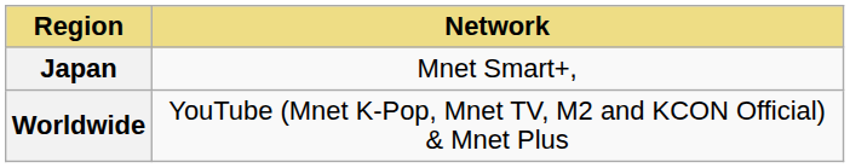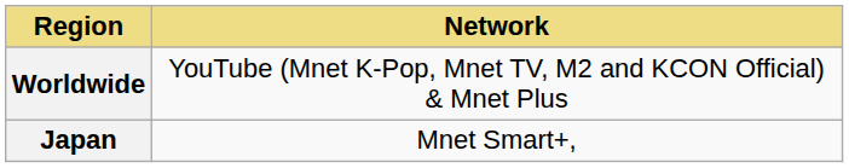rows swapped: Worldwide <-> Japan
